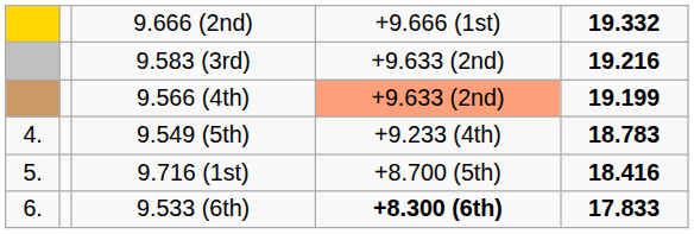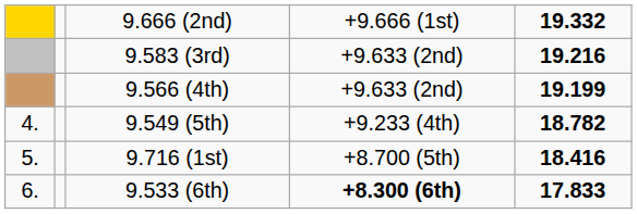9.566 (4th) | column 4: lightsalmon background -> no background
9.549 (5th) | column 5: 18.783 -> 18.782
